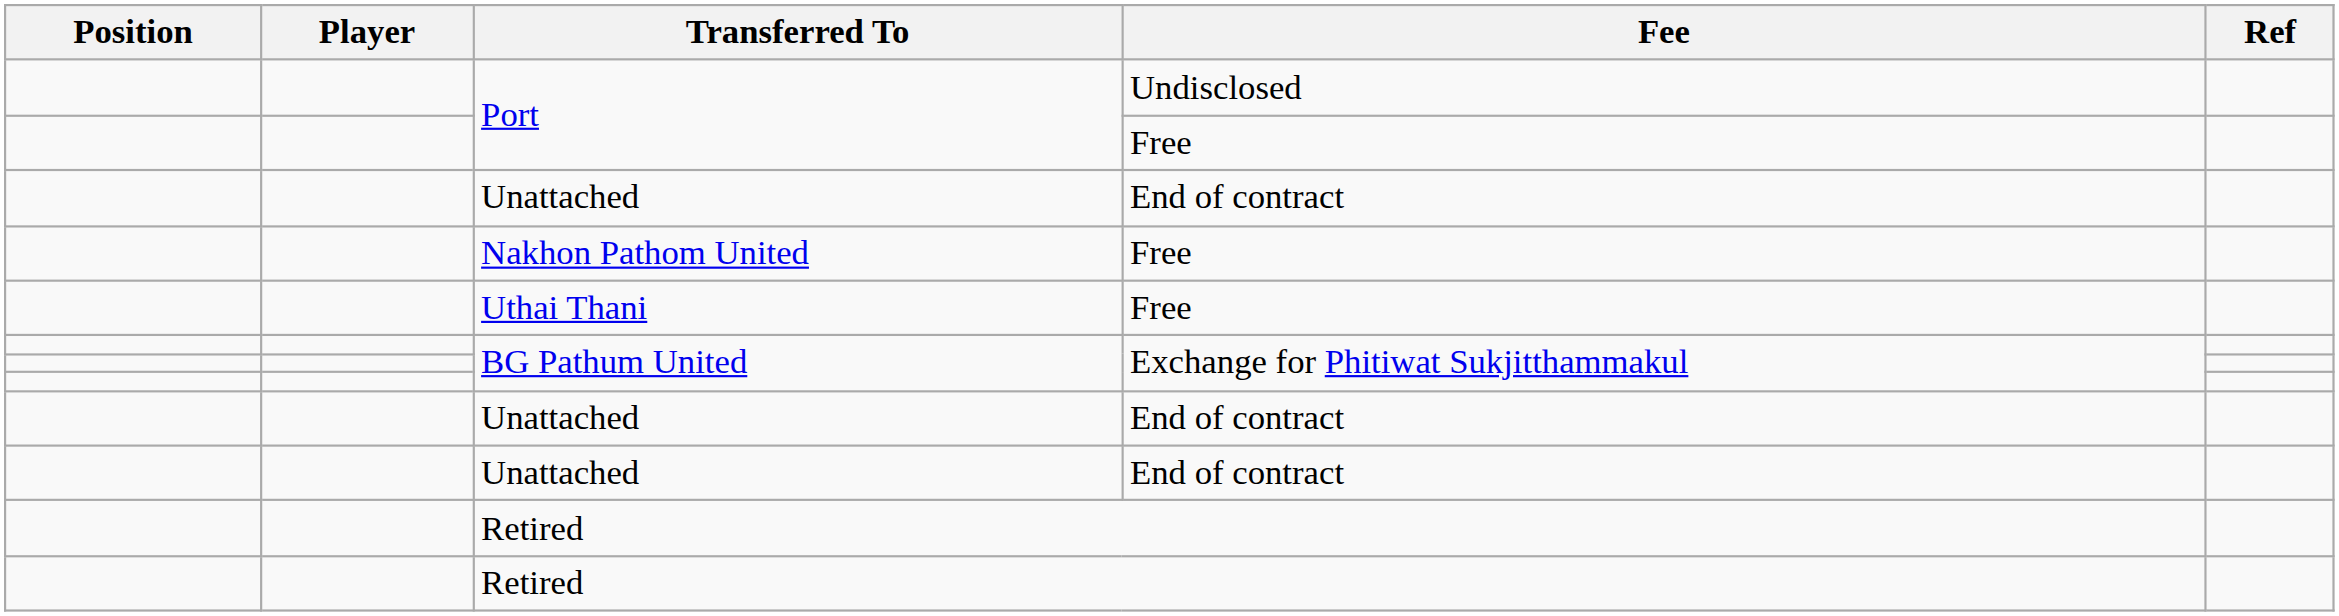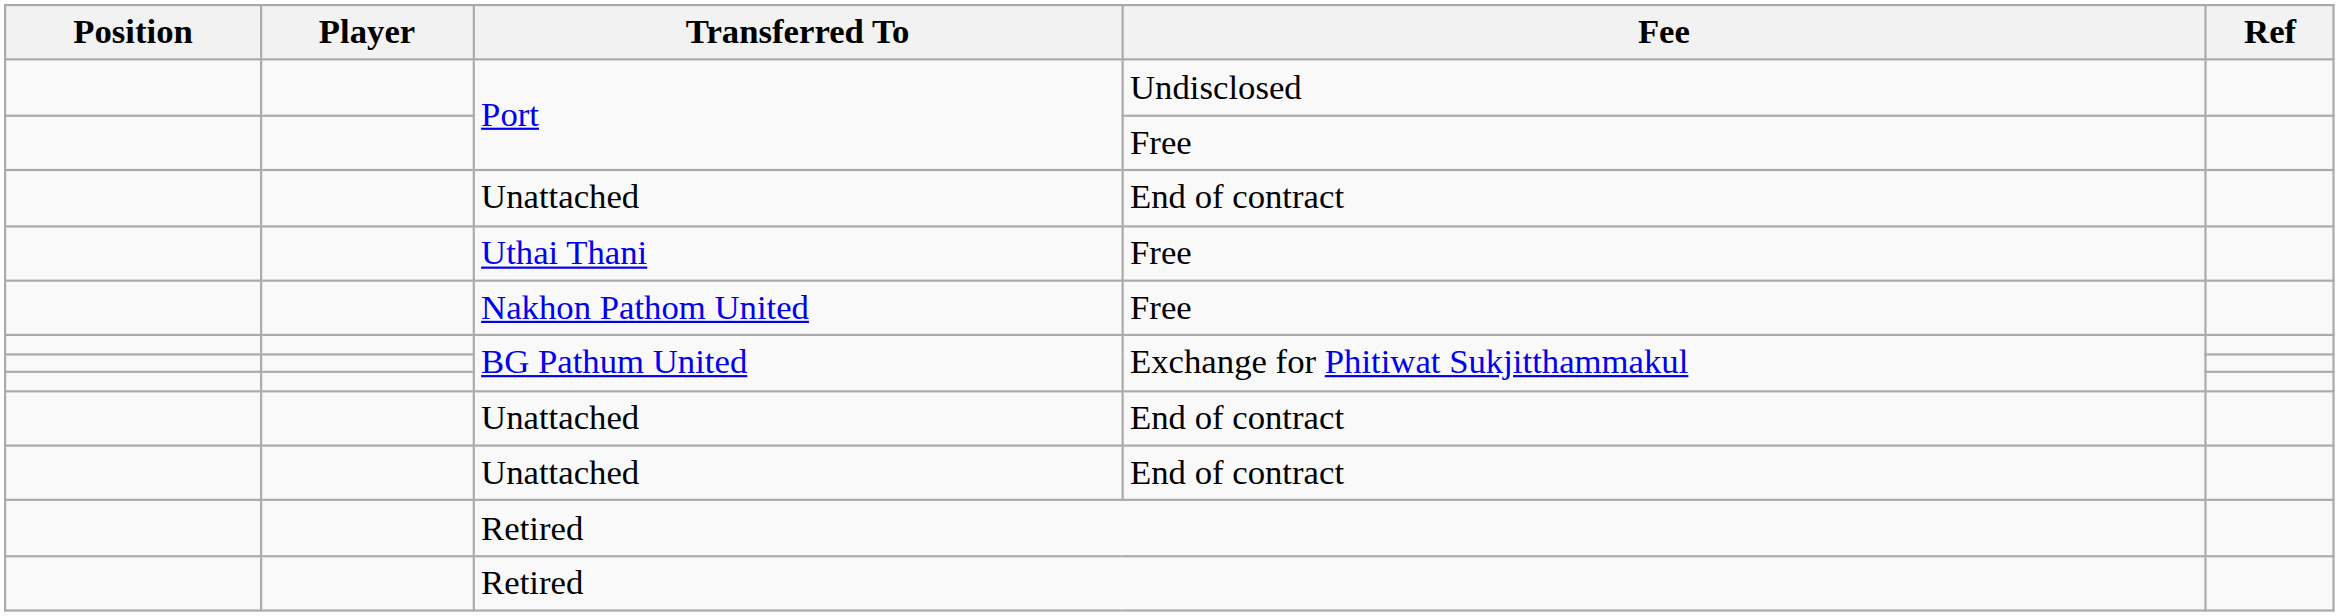rows swapped: Uthai Thani <-> Nakhon Pathom United
